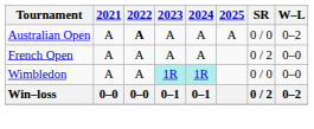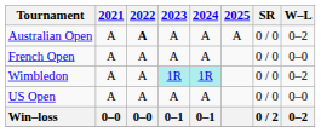French Open | SR: 0 / 2 -> 0 / 0
Wimbledon | W–L: 0–0 -> 0–2
+ row: US Open | A | A | A | A | 0 / 0 | 0–0
